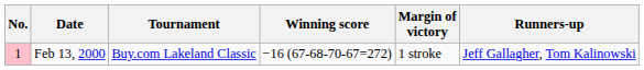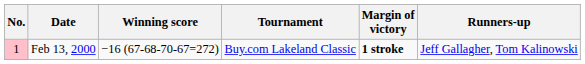columns swapped: Tournament <-> Winning score
Feb 13, 2000 | Margin of victory: normal -> bold
